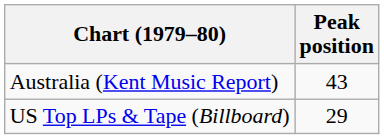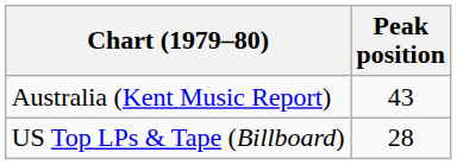US Top LPs & Tape (Billboard) | Peak position: 29 -> 28
